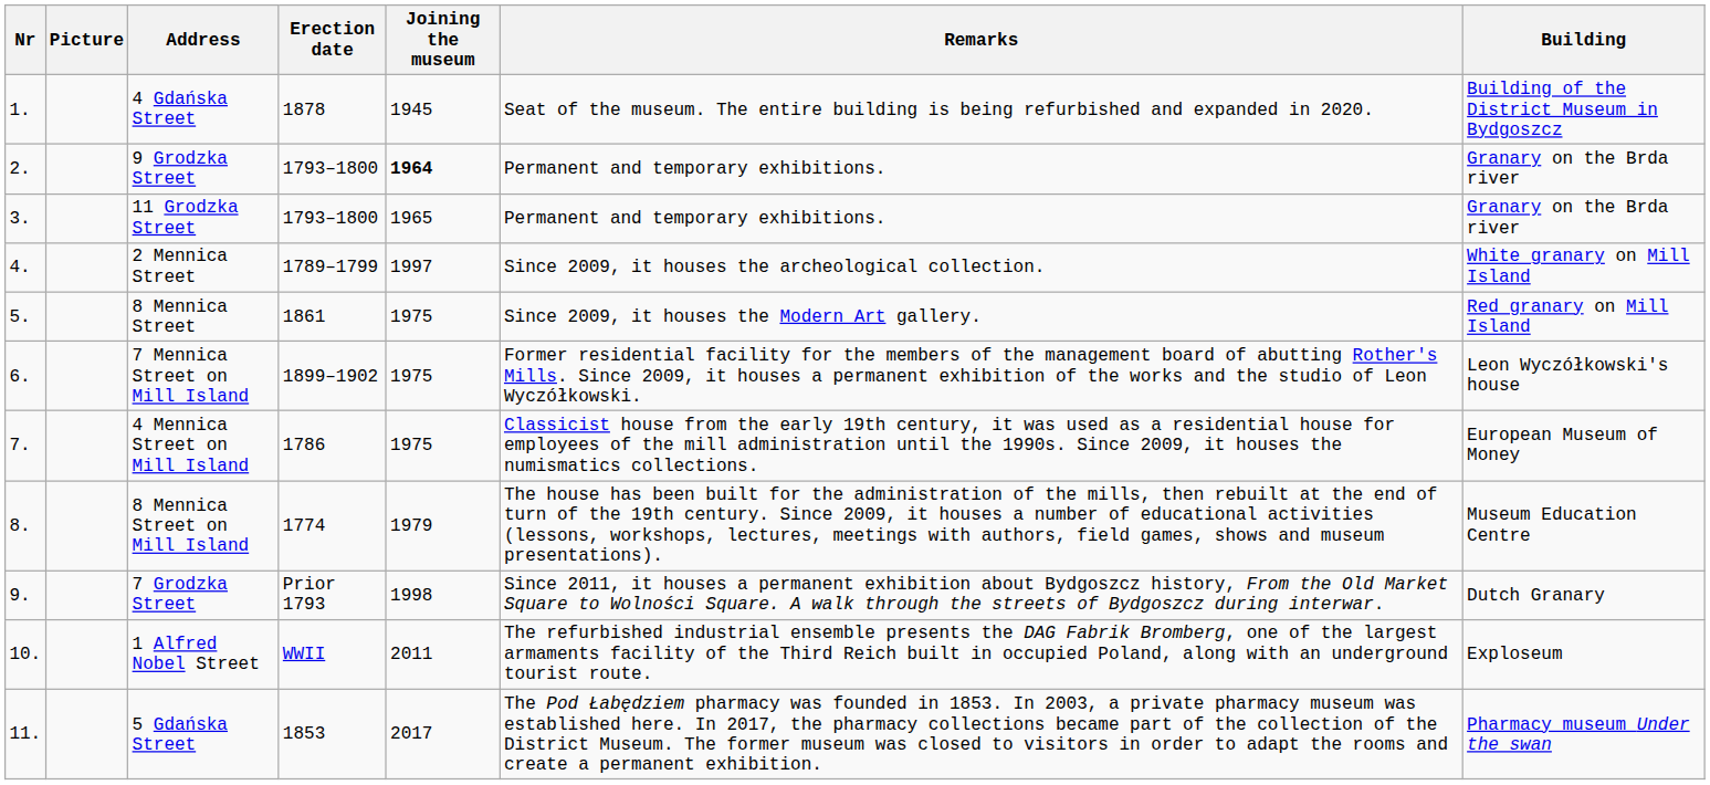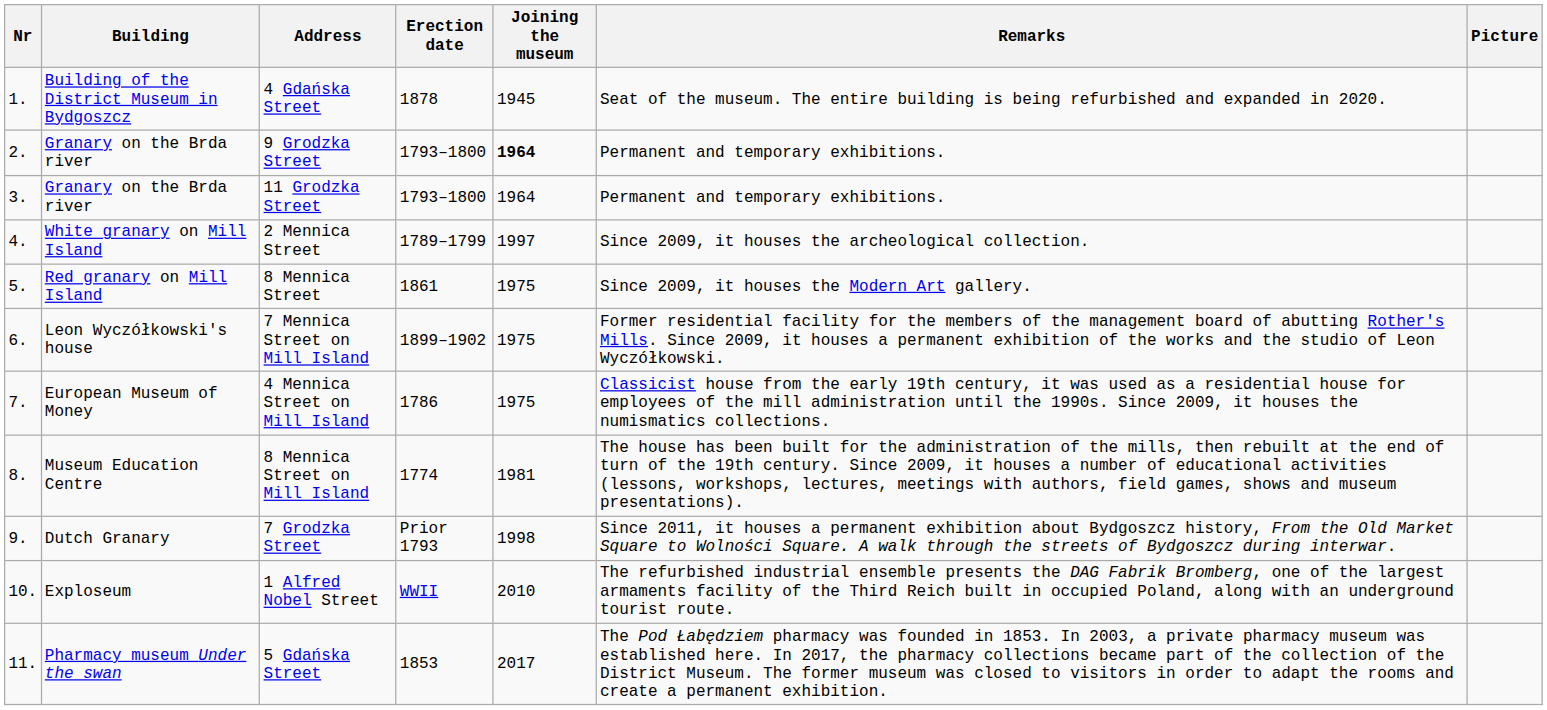columns swapped: Building <-> Picture
11 Grodzka Street | Joining the museum: 1965 -> 1964
8 Mennica Street on Mill Island | Joining the museum: 1979 -> 1981
1 Alfred Nobel Street | Joining the museum: 2011 -> 2010
